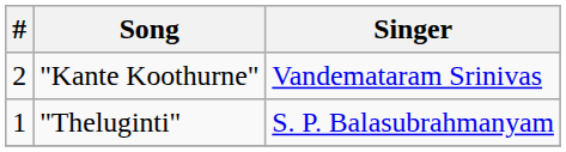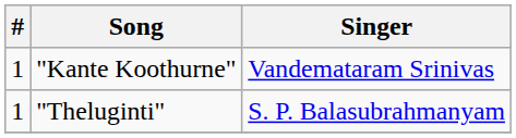"Kante Koothurne" | #: 2 -> 1
